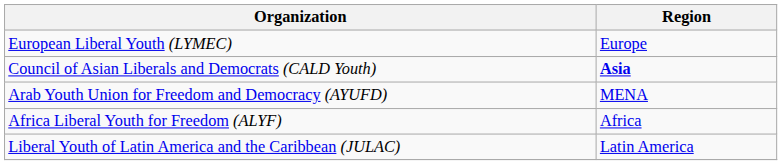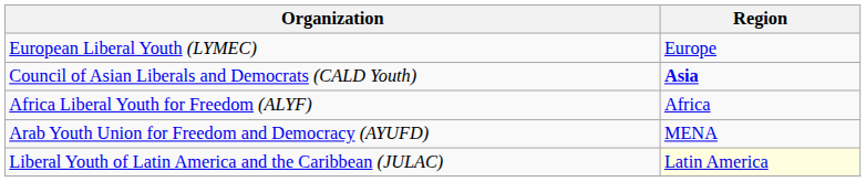rows swapped: Arab Youth Union for Freedom and Democracy (AYUFD) <-> Africa Liberal Youth for Freedom (ALYF)
Liberal Youth of Latin America and the Caribbean (JULAC) | Region: no background -> lightyellow background
